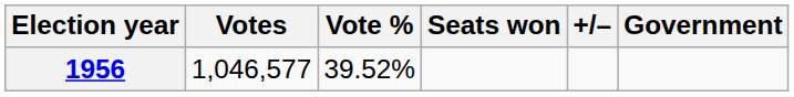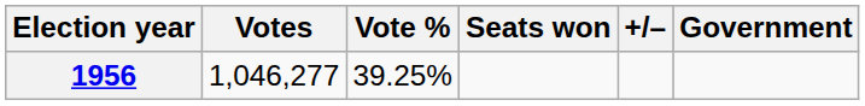1956 | Votes: 1,046,577 -> 1,046,277
1956 | Vote %: 39.52% -> 39.25%
